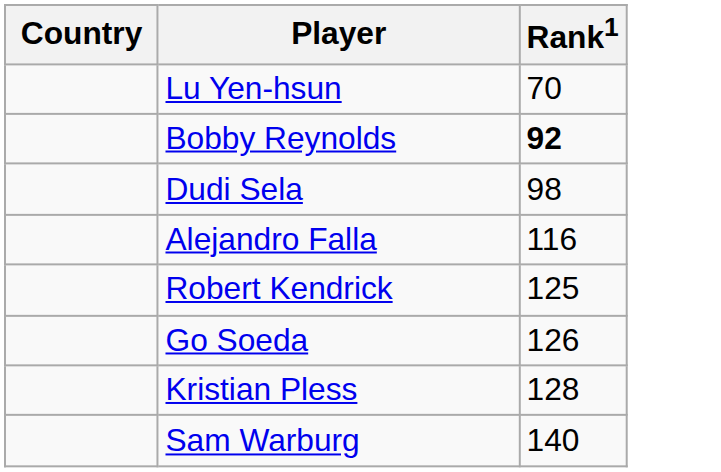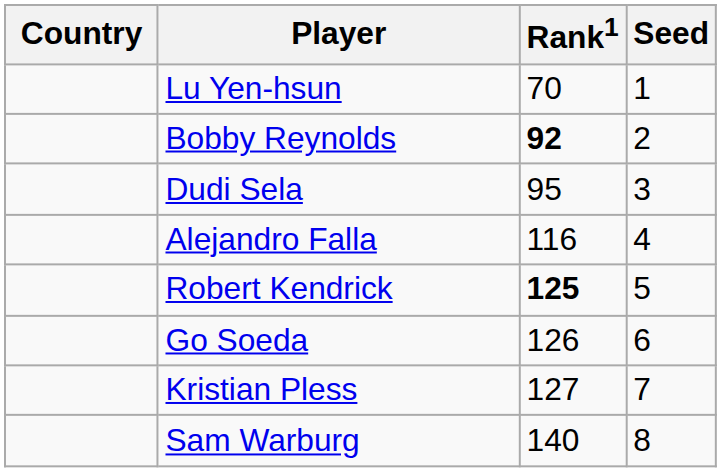+ column: Seed | 1 | 2 | 3 | 4 | 5 | 6 | 7 | 8
Dudi Sela | Rank1: 98 -> 95
Robert Kendrick | Rank1: normal -> bold
Kristian Pless | Rank1: 128 -> 127
